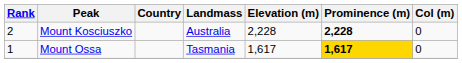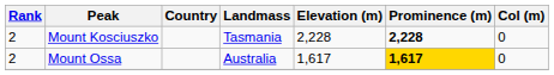Mount Kosciuszko | Landmass: Australia -> Tasmania
Mount Ossa | Rank: 1 -> 2
Mount Ossa | Landmass: Tasmania -> Australia
